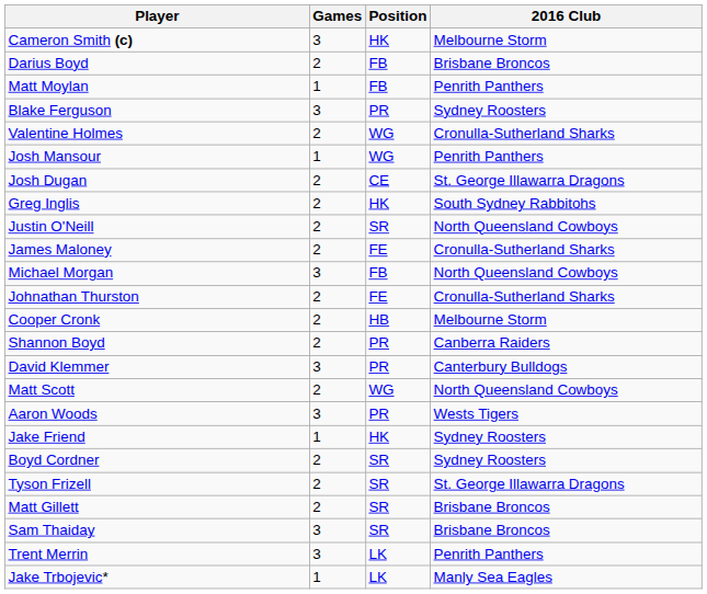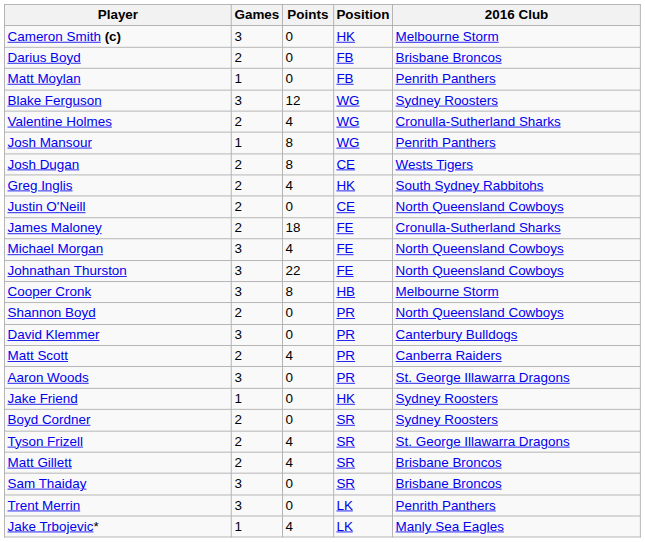+ column: Points | 0 | 0 | 0 | 12 | 4 | 8 | 8 | 4 | 0 | 18 | 4 | 22 | 8 | 0 | 0 | 4 | 0 | 0 | 0 | 4 | 4 | 0 | 0 | 4
Blake Ferguson | Position: PR -> WG
Josh Dugan | 2016 Club: St. George Illawarra Dragons -> Wests Tigers
Justin O'Neill | Position: SR -> CE
Michael Morgan | Position: FB -> FE
Johnathan Thurston | Games: 2 -> 3
Johnathan Thurston | 2016 Club: Cronulla-Sutherland Sharks -> North Queensland Cowboys
Cooper Cronk | Games: 2 -> 3
Shannon Boyd | 2016 Club: Canberra Raiders -> North Queensland Cowboys
Matt Scott | Position: WG -> PR
Matt Scott | 2016 Club: North Queensland Cowboys -> Canberra Raiders
Aaron Woods | 2016 Club: Wests Tigers -> St. George Illawarra Dragons
